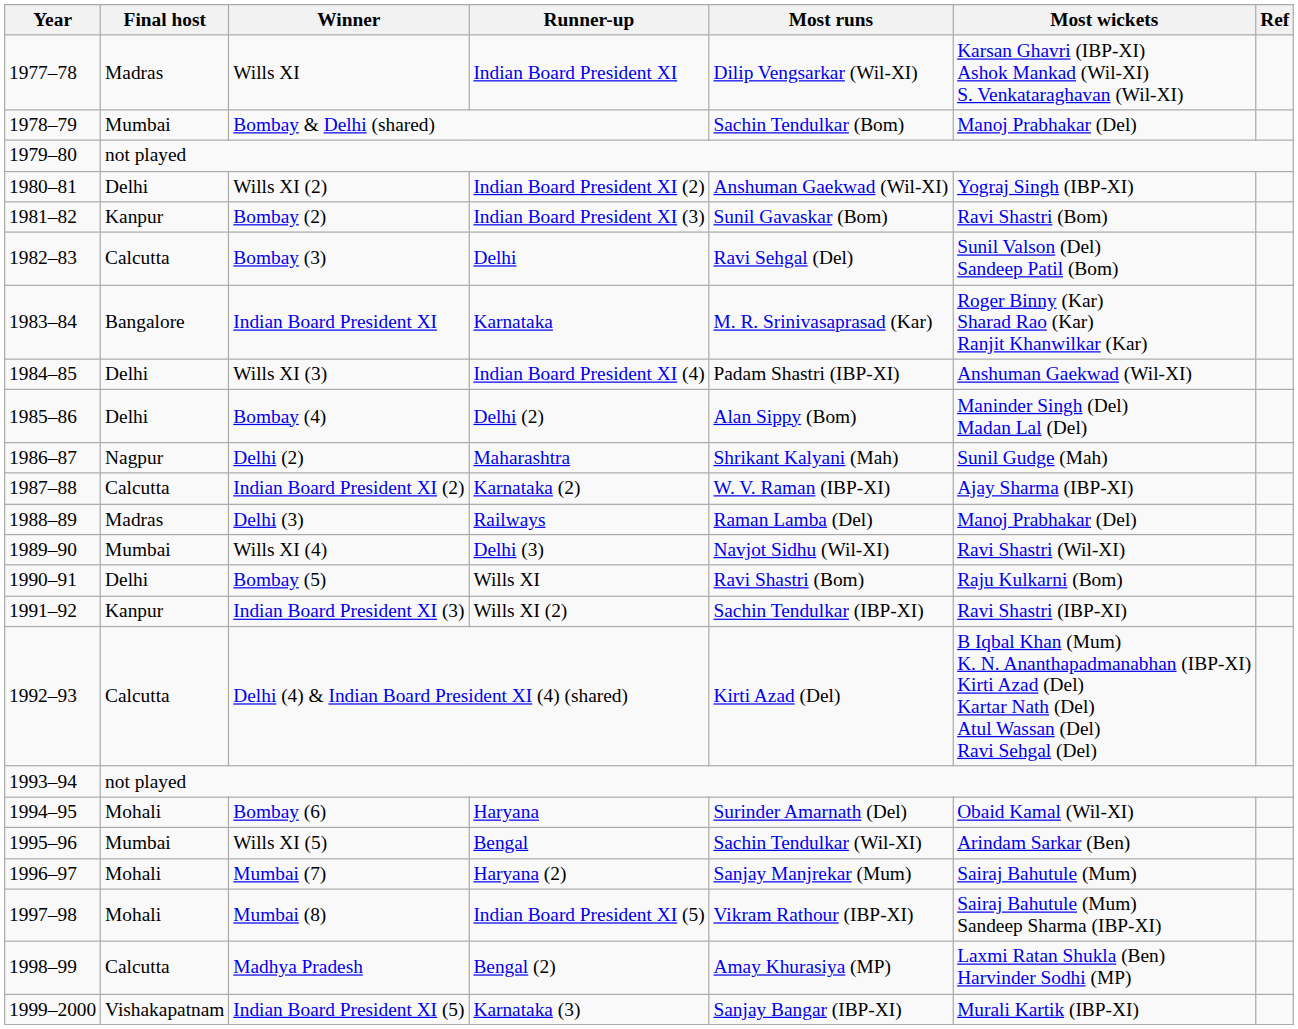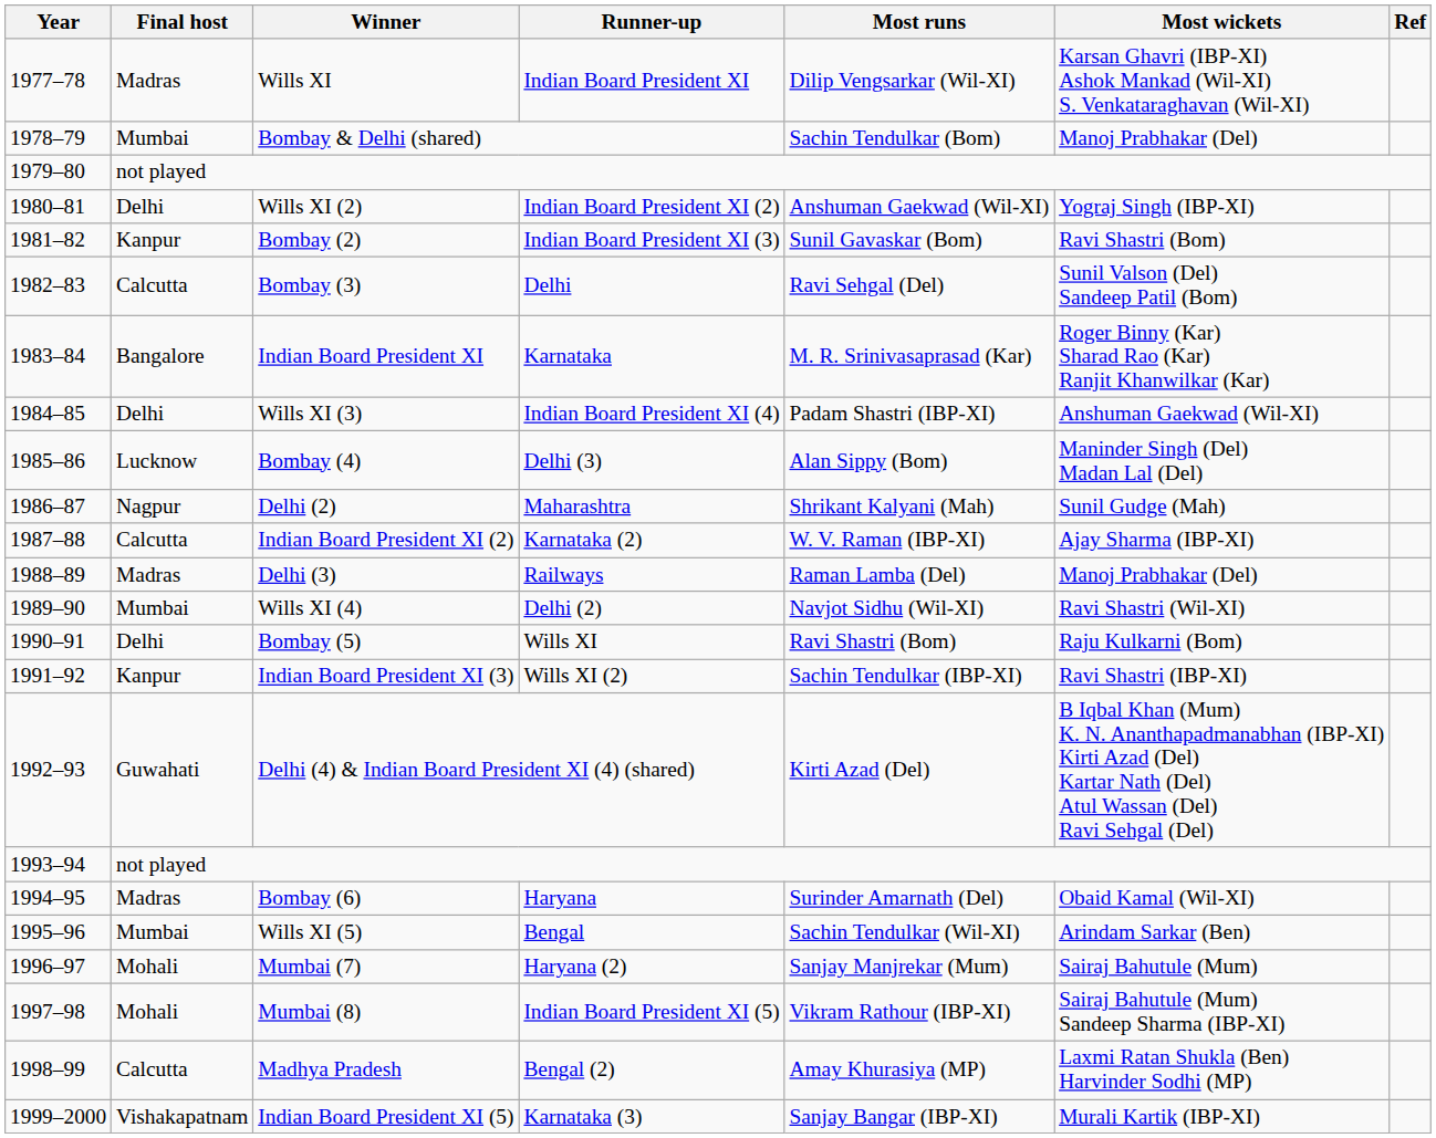Bombay (4) | Final host: Delhi -> Lucknow
Bombay (4) | Runner-up: Delhi (2) -> Delhi (3)
Wills XI (4) | Runner-up: Delhi (3) -> Delhi (2)
Delhi (4) & Indian Board President XI (4) (shared) | Final host: Calcutta -> Guwahati
Bombay (6) | Final host: Mohali -> Madras
